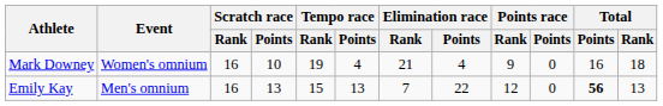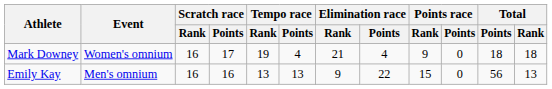Mark Downey | Scratch race / Points: 10 -> 17
Mark Downey | Total / Points: 16 -> 18
Emily Kay | Scratch race / Points: 13 -> 16
Emily Kay | Tempo race / Rank: 15 -> 13
Emily Kay | Elimination race / Rank: 7 -> 9
Emily Kay | Points race / Rank: 12 -> 15
Emily Kay | Total / Points: bold -> normal
